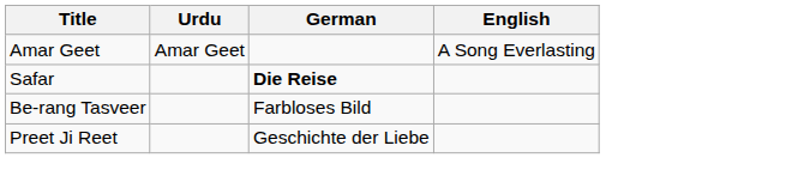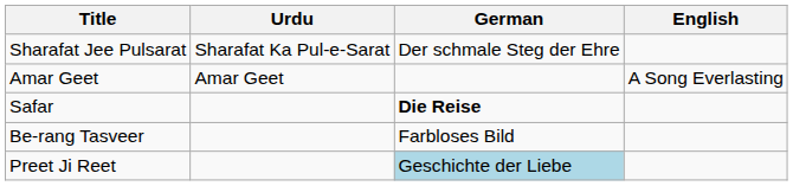+ row: Sharafat Jee Pulsarat | Sharafat Ka Pul-e-Sarat | Der schmale Steg der Ehre
Preet Ji Reet | German: no background -> lightblue background
